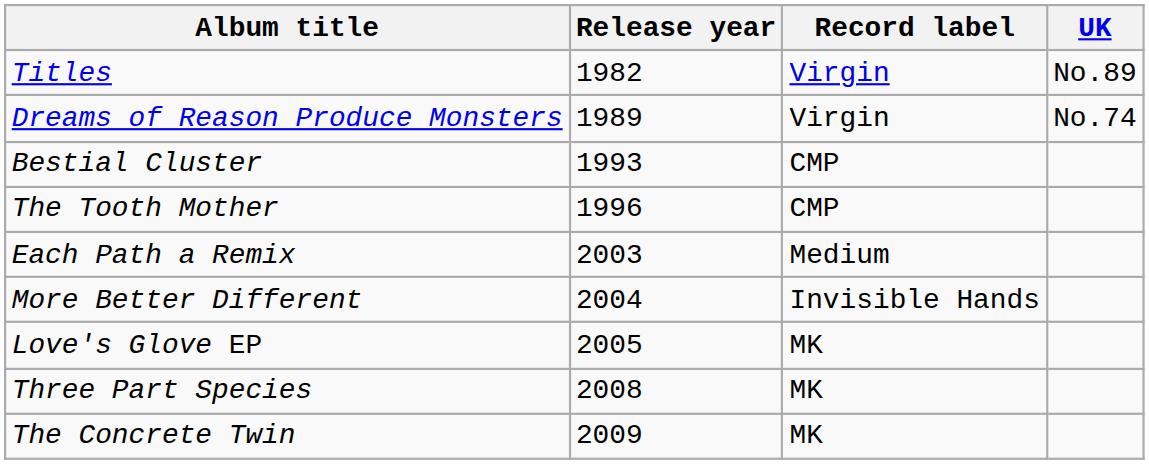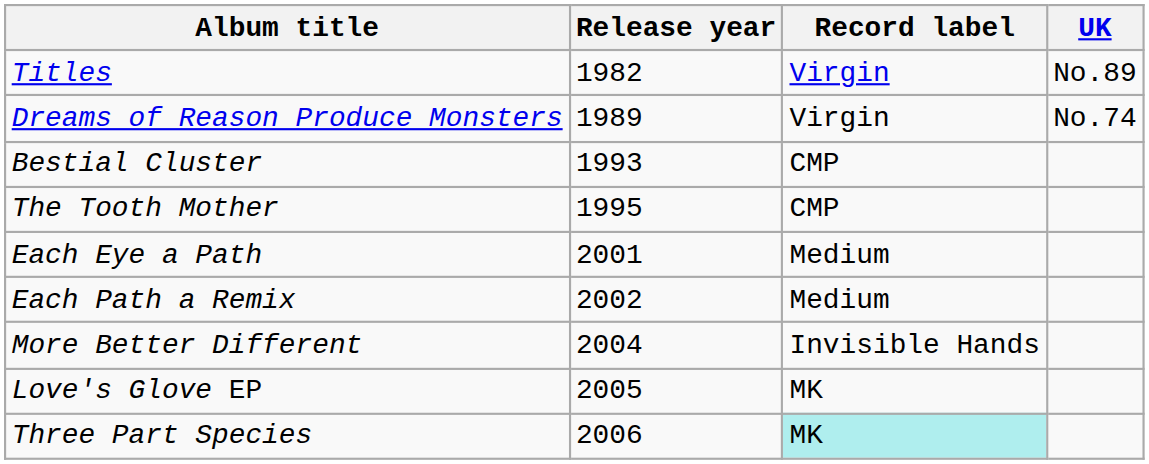The Tooth Mother | Release year: 1996 -> 1995
+ row: Each Eye a Path | 2001 | Medium
Each Path a Remix | Release year: 2003 -> 2002
Three Part Species | Release year: 2008 -> 2006
Three Part Species | Record label: no background -> paleturquoise background
- row: The Concrete Twin | 2009 | MK
